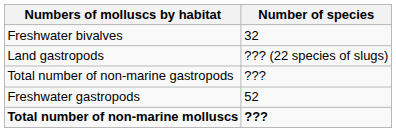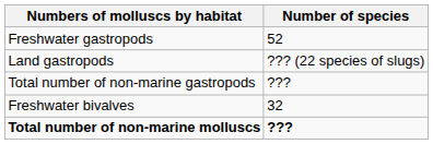rows swapped: Freshwater gastropods <-> Freshwater bivalves
